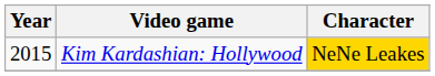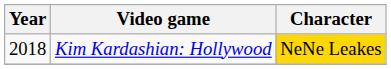Kim Kardashian: Hollywood | Year: 2015 -> 2018
